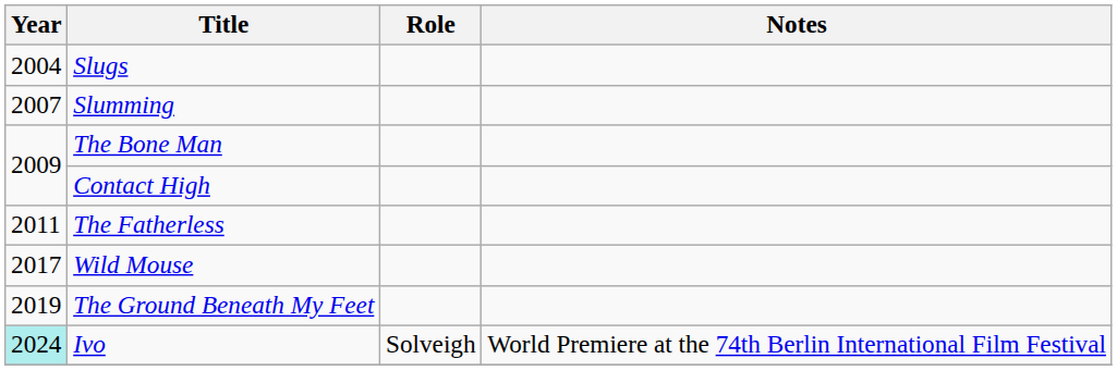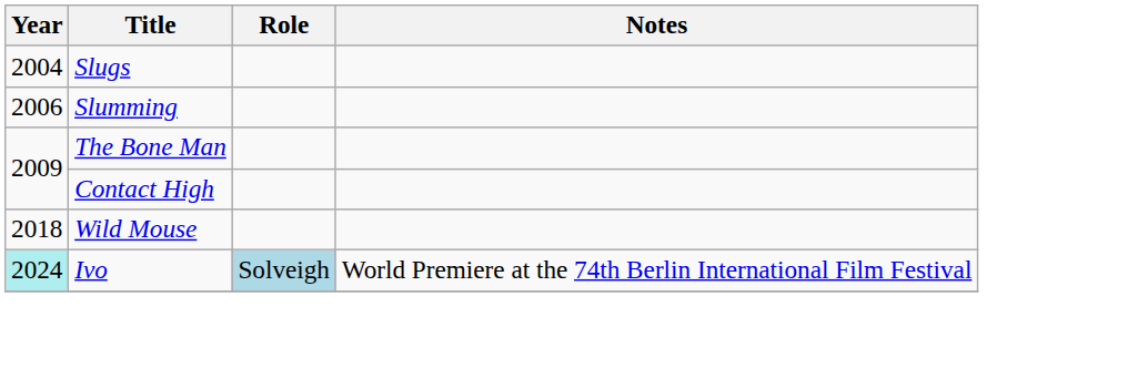Slumming | Year: 2007 -> 2006
- row: 2011 | The Fatherless
Wild Mouse | Year: 2017 -> 2018
- row: 2019 | The Ground Beneath My Feet
Ivo | Role: no background -> lightblue background
